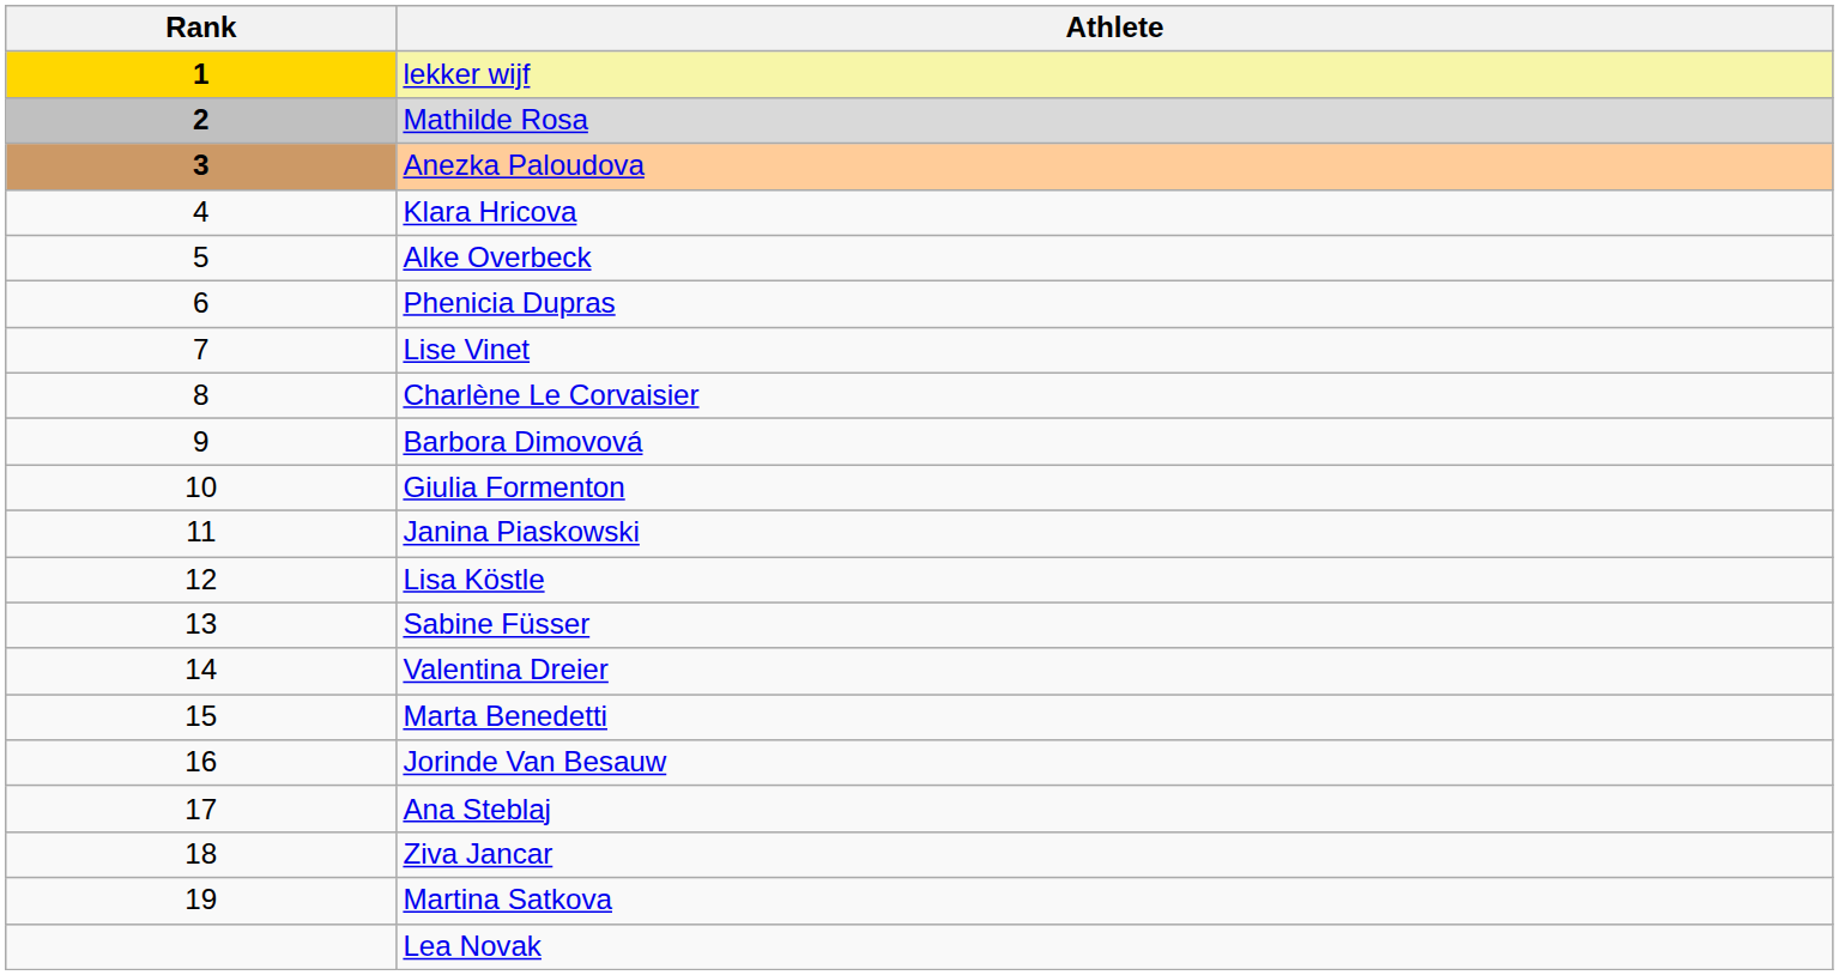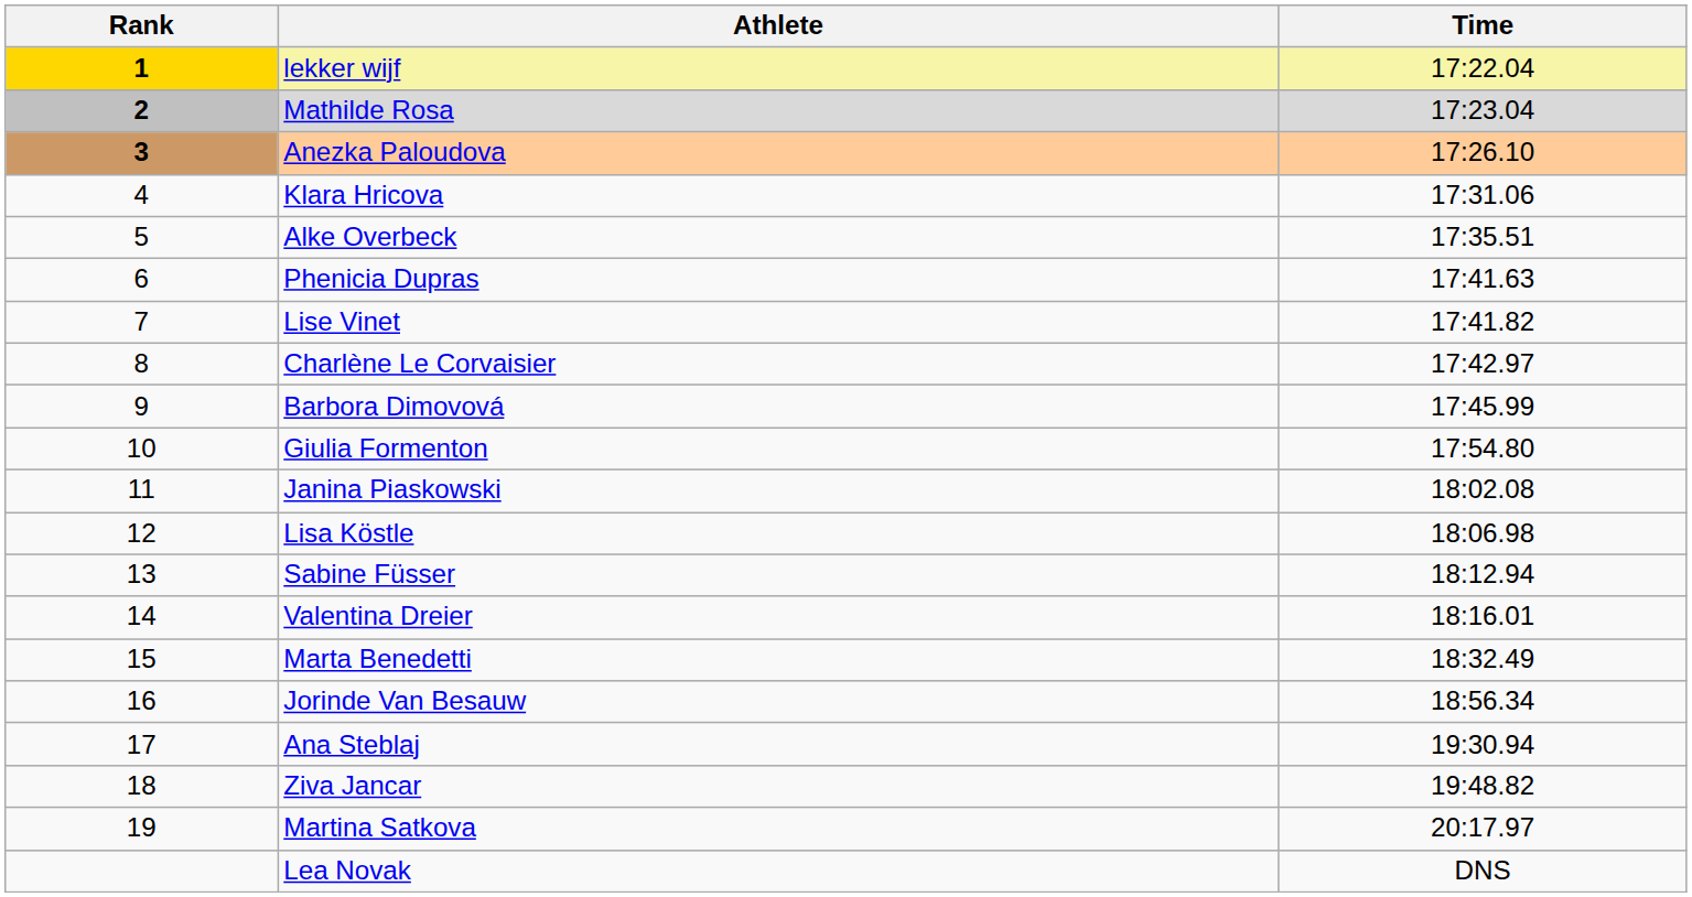+ column: Time | 17:22.04 | 17:23.04 | 17:26.10 | 17:31.06 | 17:35.51 | 17:41.63 | 17:41.82 | 17:42.97 | 17:45.99 | 17:54.80 | 18:02.08 | 18:06.98 | 18:12.94 | 18:16.01 | 18:32.49 | 18:56.34 | 19:30.94 | 19:48.82 | 20:17.97 | DNS
